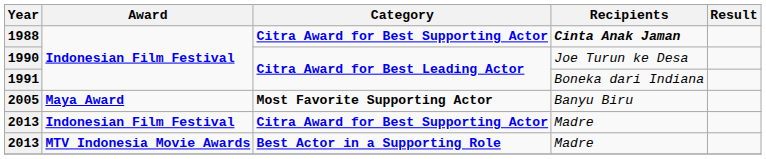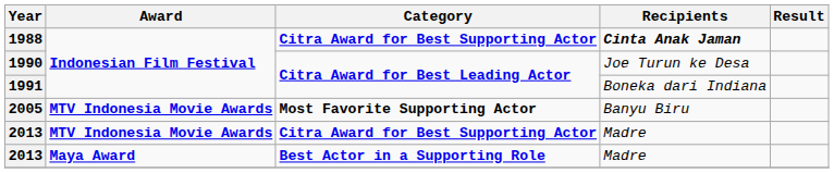2005 | Award: Maya Award -> MTV Indonesia Movie Awards
2013 / Citra Award for Best Supporting Actor | Award: Indonesian Film Festival -> MTV Indonesia Movie Awards
2013 / Best Actor in a Supporting Role | Award: MTV Indonesia Movie Awards -> Maya Award
